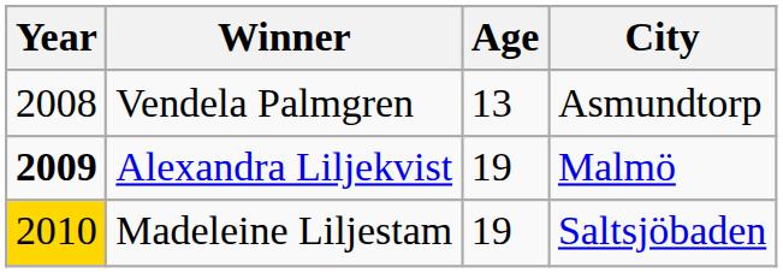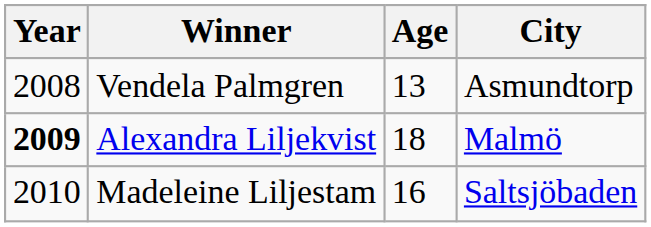Alexandra Liljekvist | Age: 19 -> 18
Madeleine Liljestam | Year: gold background -> no background
Madeleine Liljestam | Age: 19 -> 16
